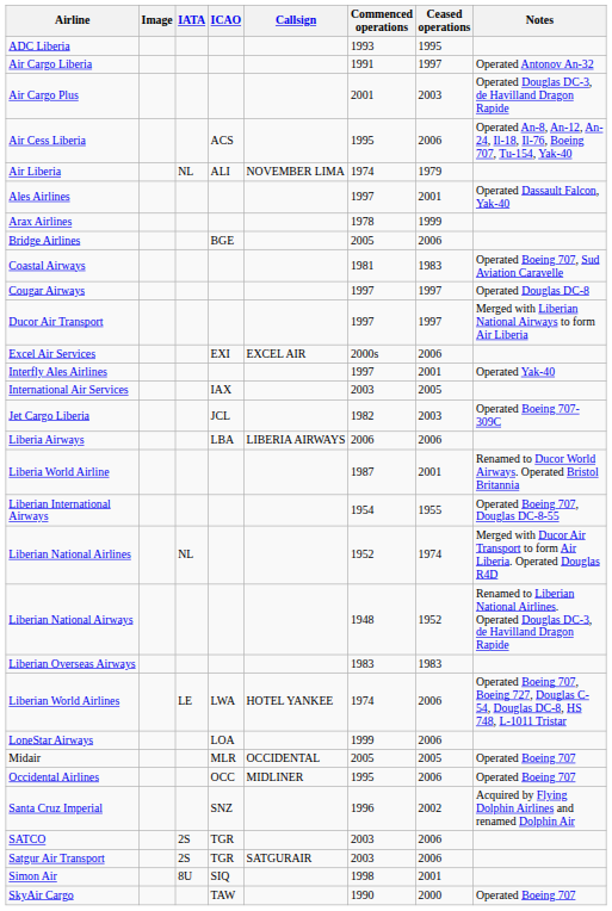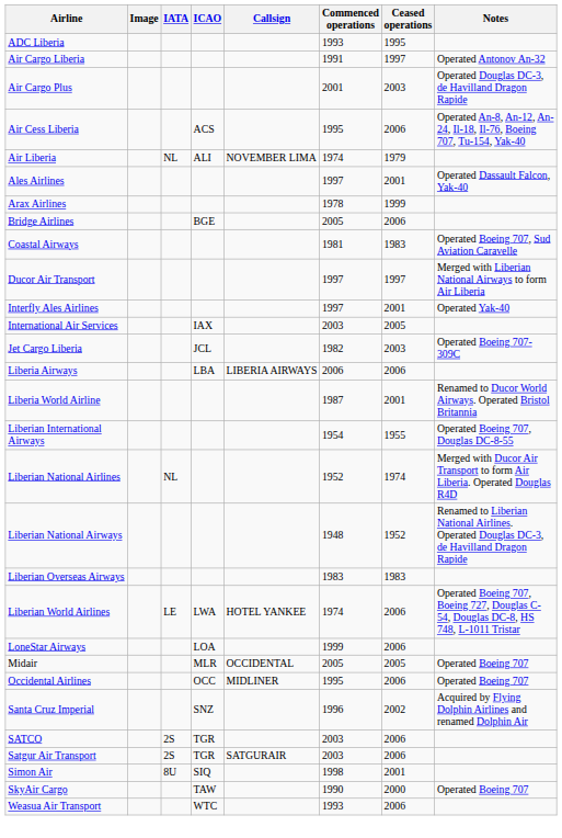- row: Cougar Airways | 1997 | 1997 | Operated Douglas DC-8
- row: Excel Air Services | EXI | EXCEL AIR | 2000s | 2006
+ row: Weasua Air Transport | WTC | 1993 | 2006
